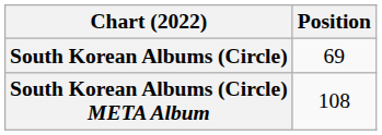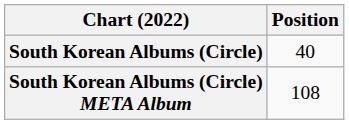South Korean Albums (Circle) | Position: 69 -> 40
